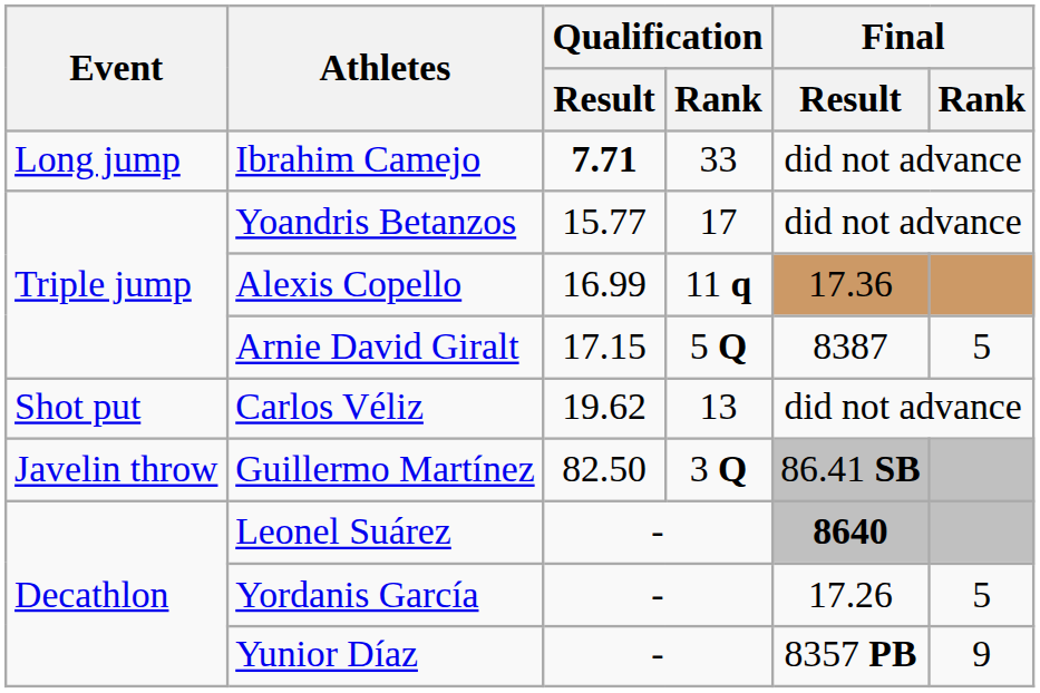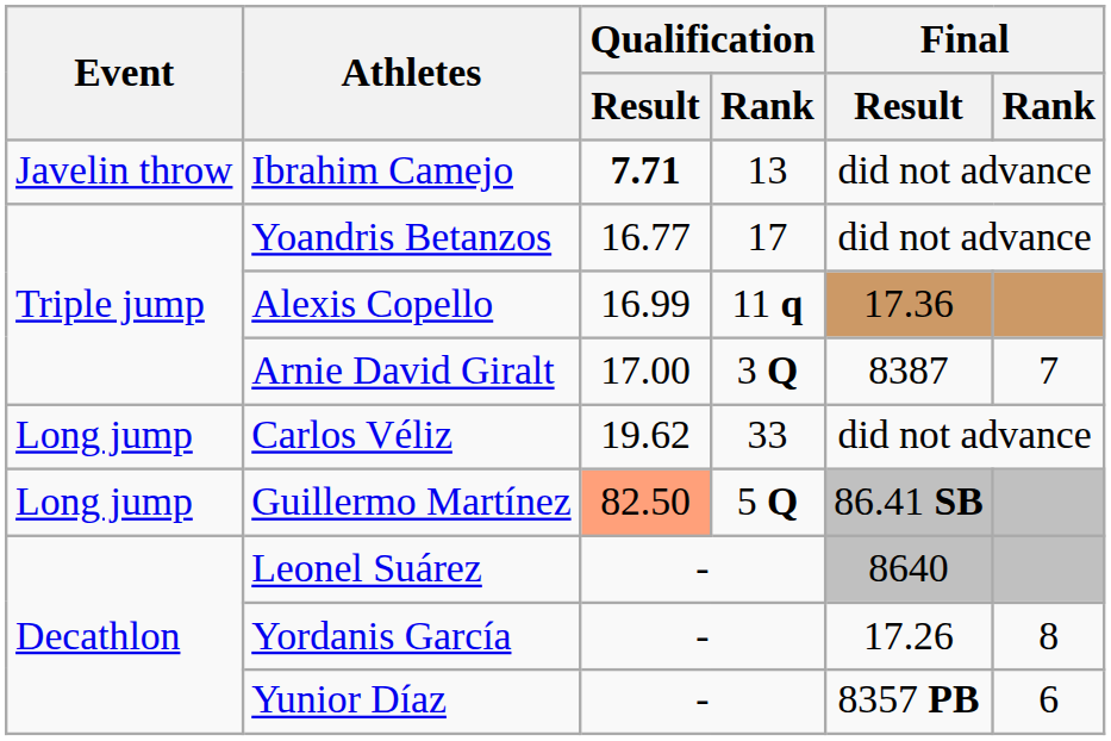Ibrahim Camejo | Event: Long jump -> Javelin throw
Ibrahim Camejo | Qualification / Rank: 33 -> 13
Yoandris Betanzos | Qualification / Result: 15.77 -> 16.77
Arnie David Giralt | Qualification / Result: 17.15 -> 17.00
Arnie David Giralt | Qualification / Rank: 5 Q -> 3 Q
Arnie David Giralt | Final / Rank: 5 -> 7
Carlos Véliz | Event: Shot put -> Long jump
Carlos Véliz | Qualification / Rank: 13 -> 33
Guillermo Martínez | Event: Javelin throw -> Long jump
Guillermo Martínez | Qualification / Result: no background -> lightsalmon background
Guillermo Martínez | Qualification / Rank: 3 Q -> 5 Q
Leonel Suárez | Final / Result: bold -> normal
Yordanis García | Final / Rank: 5 -> 8
Yunior Díaz | Final / Rank: 9 -> 6
